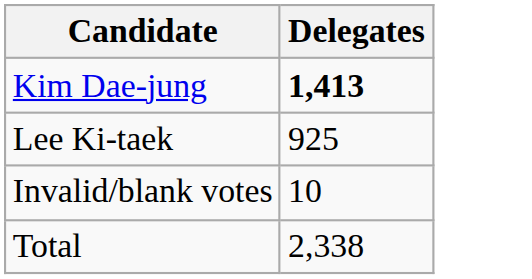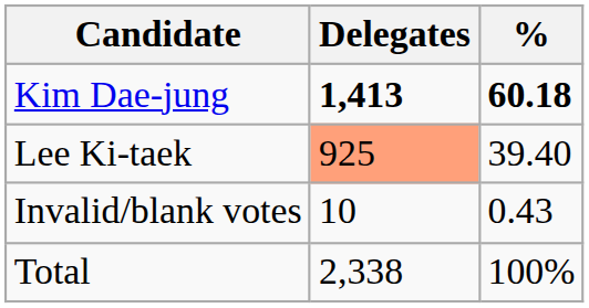+ column: % | 60.18 | 39.40 | 0.43 | 100%
Lee Ki-taek | Delegates: no background -> lightsalmon background
